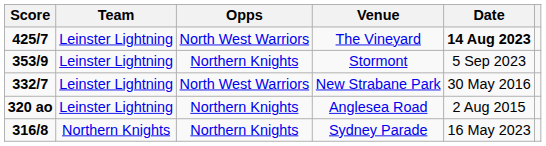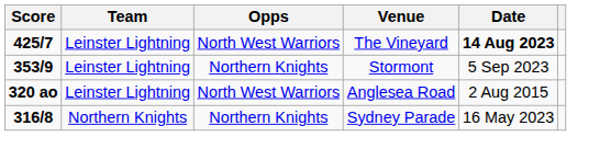- row: 332/7 | Leinster Lightning | North West Warriors | New Strabane Park | 30 May 2016
Anglesea Road | Opps: Northern Knights -> North West Warriors
